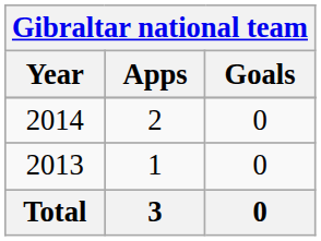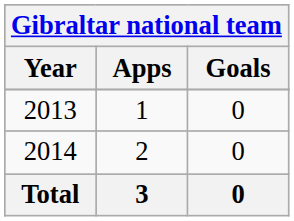rows swapped: 2013 <-> 2014
